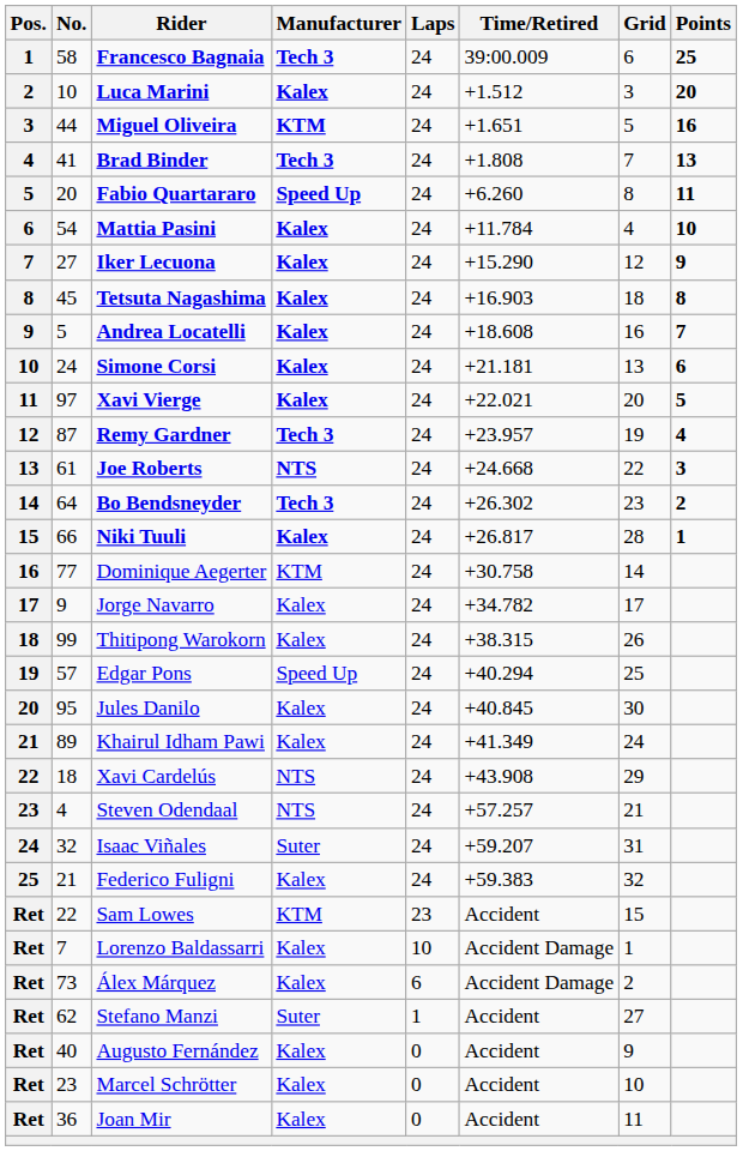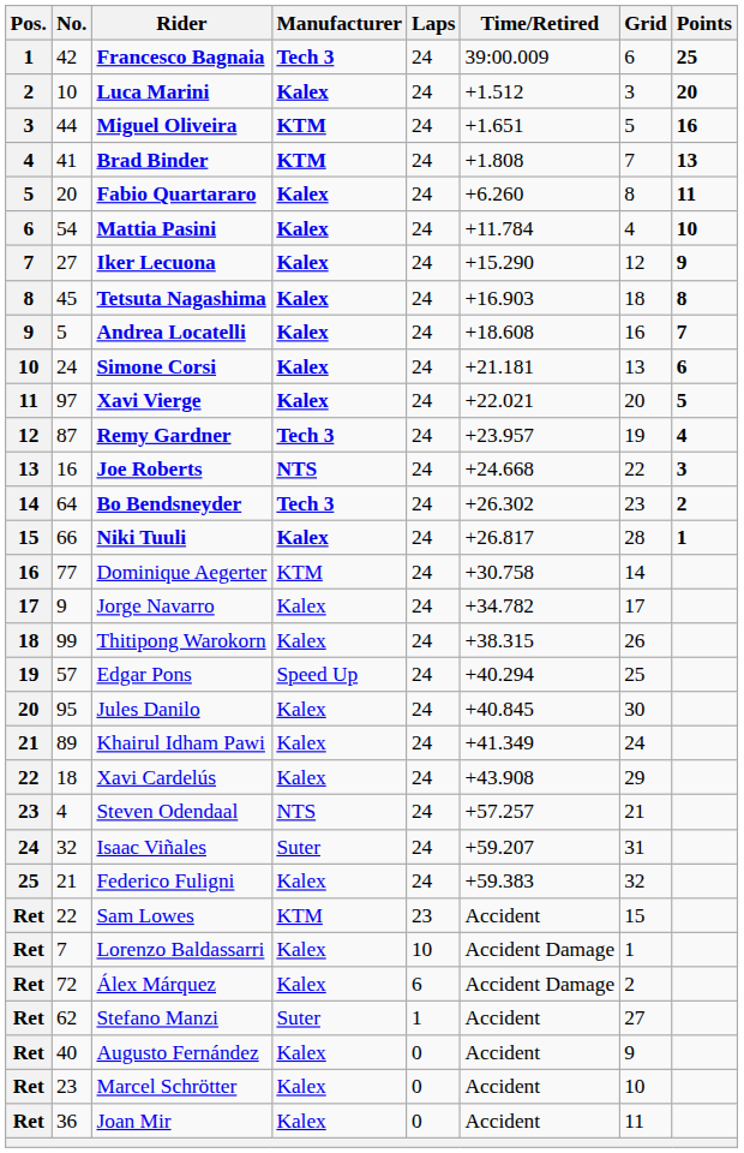Francesco Bagnaia | No.: 58 -> 42
Brad Binder | Manufacturer: Tech 3 -> KTM
Fabio Quartararo | Manufacturer: Speed Up -> Kalex
Joe Roberts | No.: 61 -> 16
Xavi Cardelús | Manufacturer: NTS -> Kalex
Álex Márquez | No.: 73 -> 72
